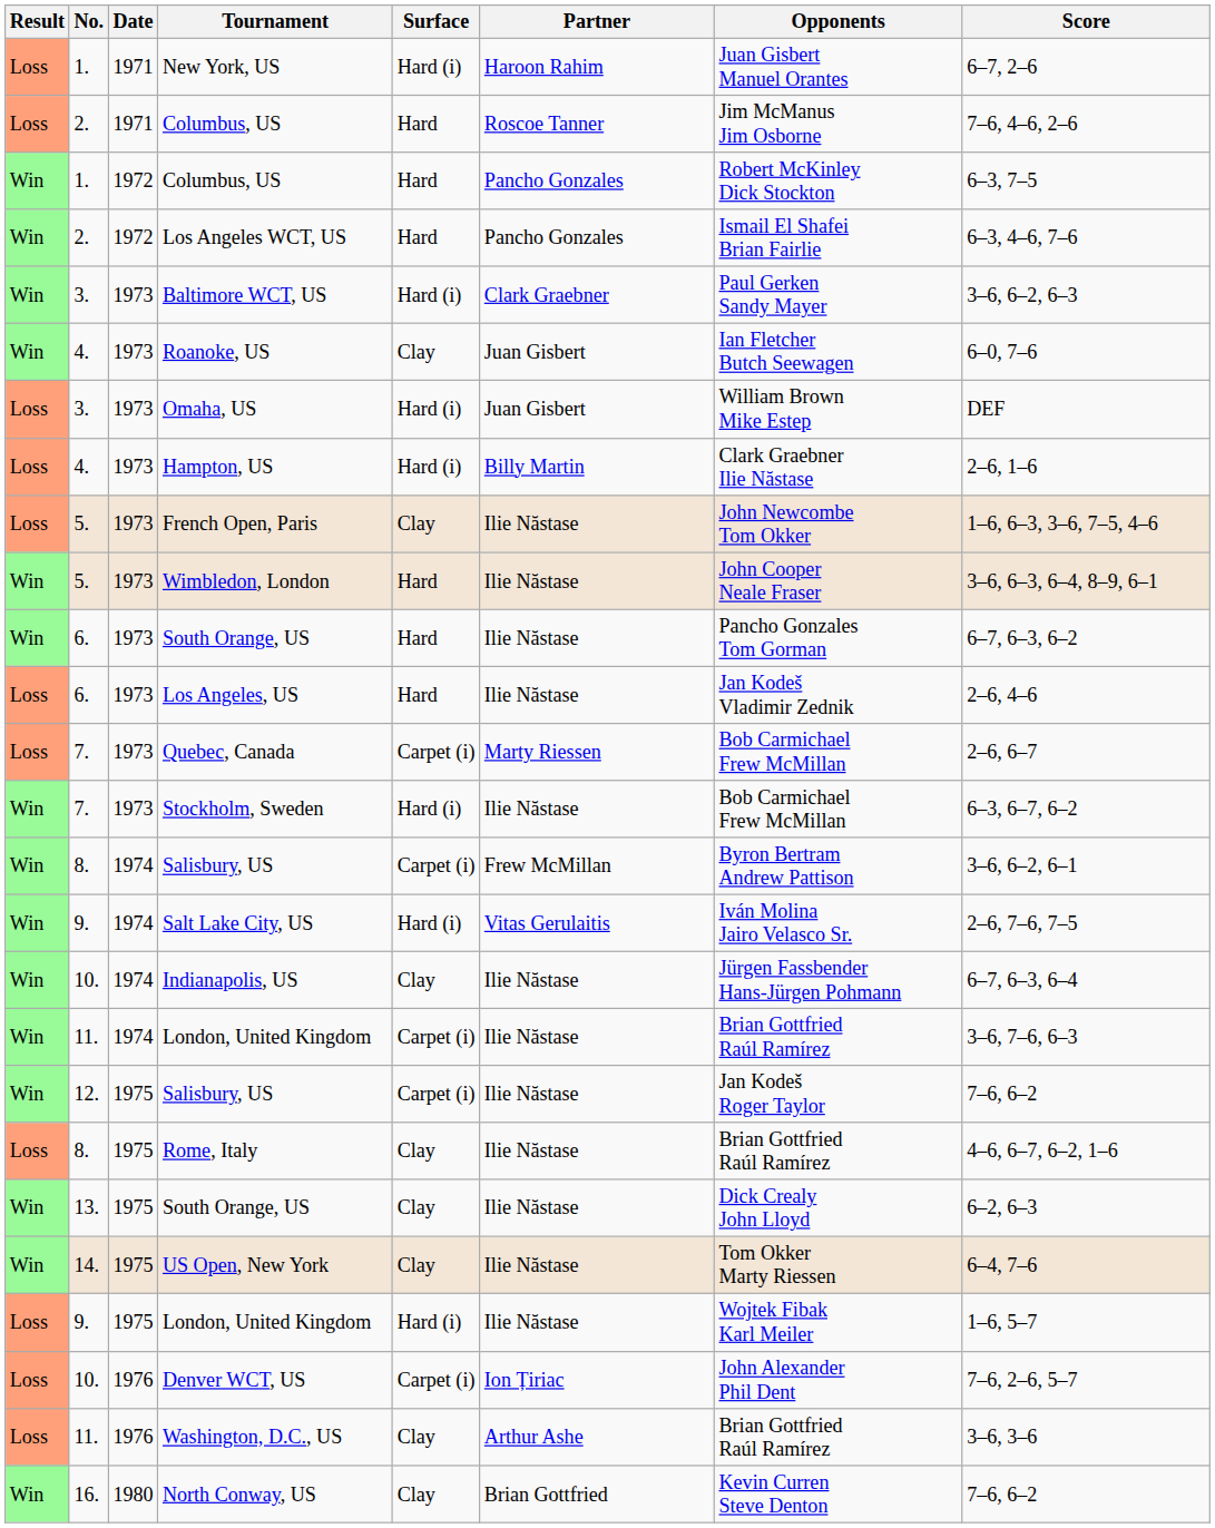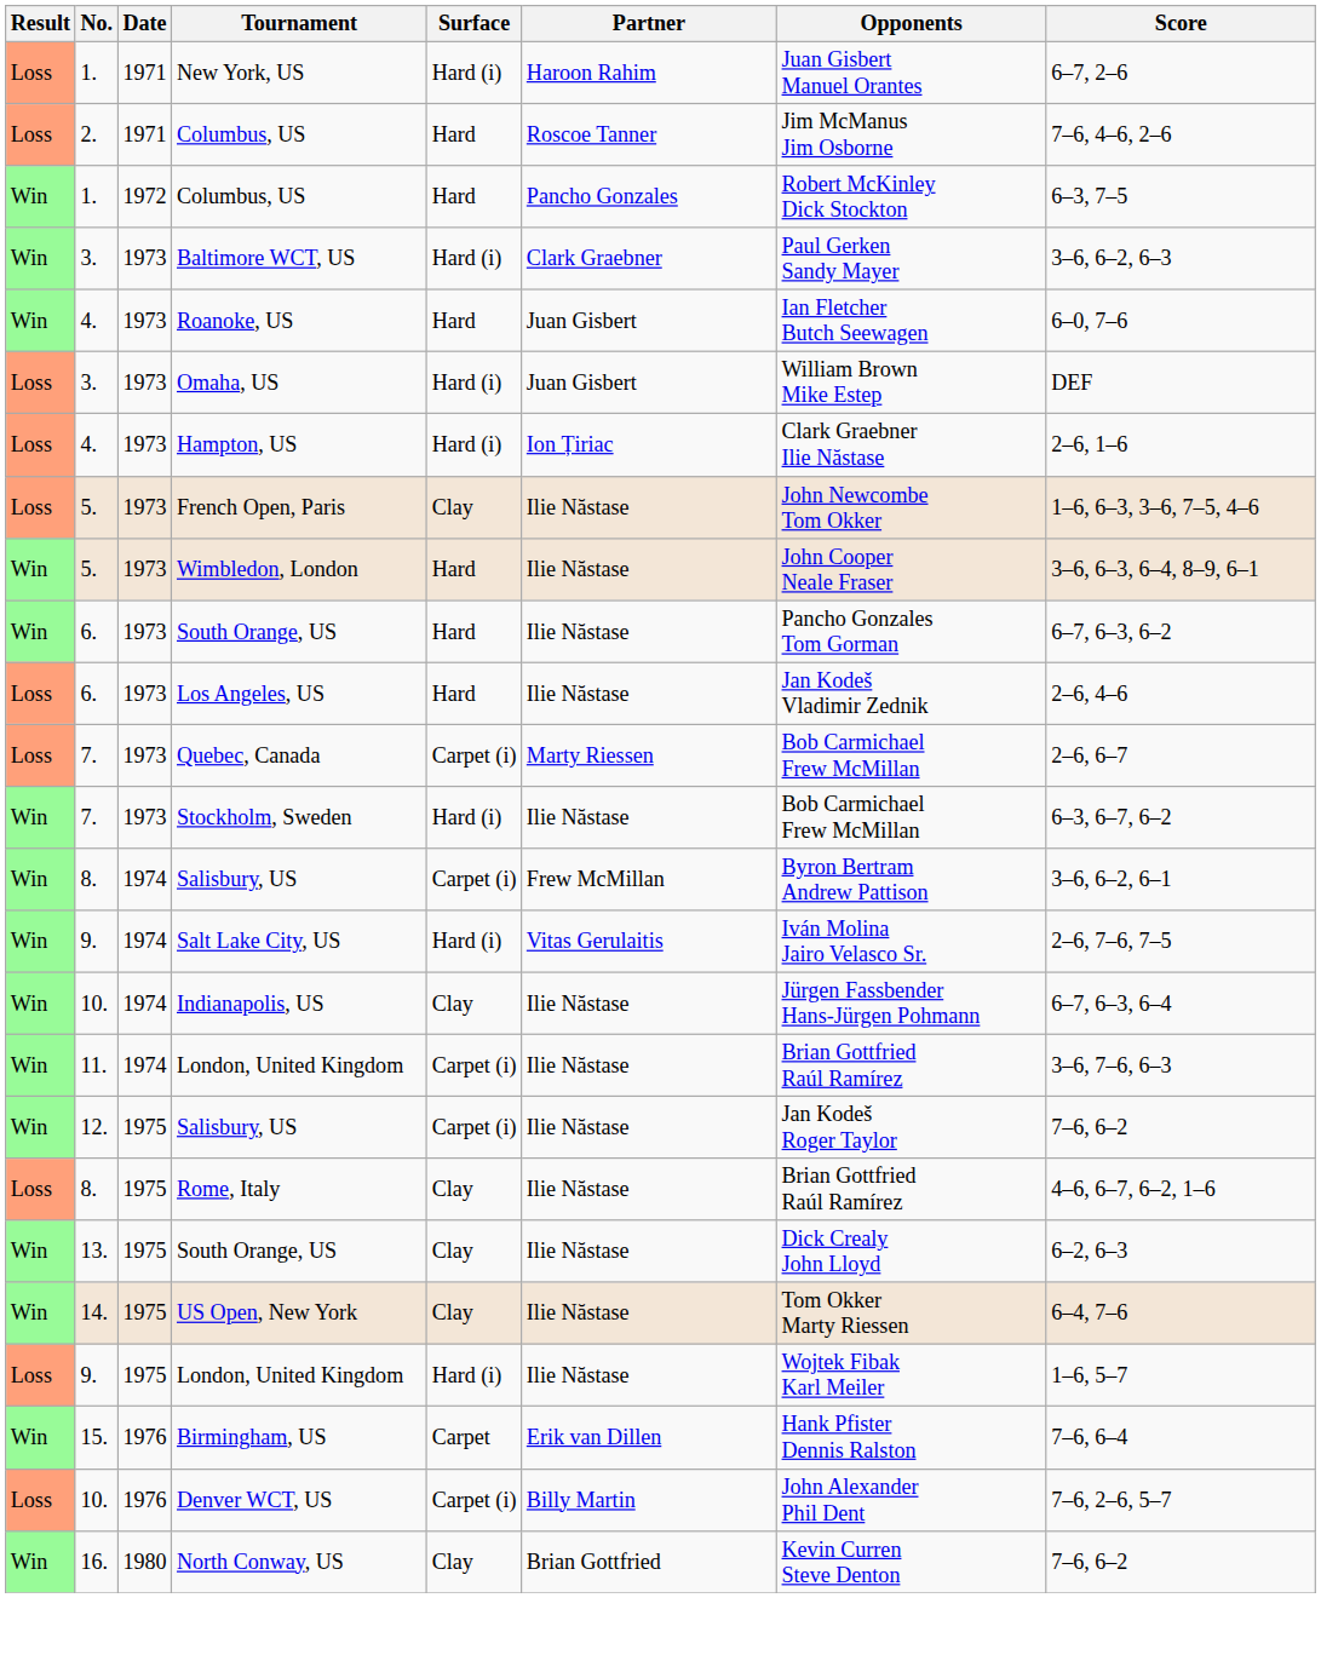- row: Win | 2. | 1972 | Los Angeles WCT, US | Hard | Pancho Gonzales | Ismail El Shafei Brian Fairlie | 6–3, 4–6, 7–6
Roanoke, US | Surface: Clay -> Hard
Hampton, US | Partner: Billy Martin -> Ion Țiriac
+ row: Win | 15. | 1976 | Birmingham, US | Carpet | Erik van Dillen | Hank Pfister Dennis Ralston | 7–6, 6–4
Denver WCT, US | Partner: Ion Țiriac -> Billy Martin
- row: Loss | 11. | 1976 | Washington, D.C., US | Clay | Arthur Ashe | Brian Gottfried Raúl Ramírez | 3–6, 3–6
